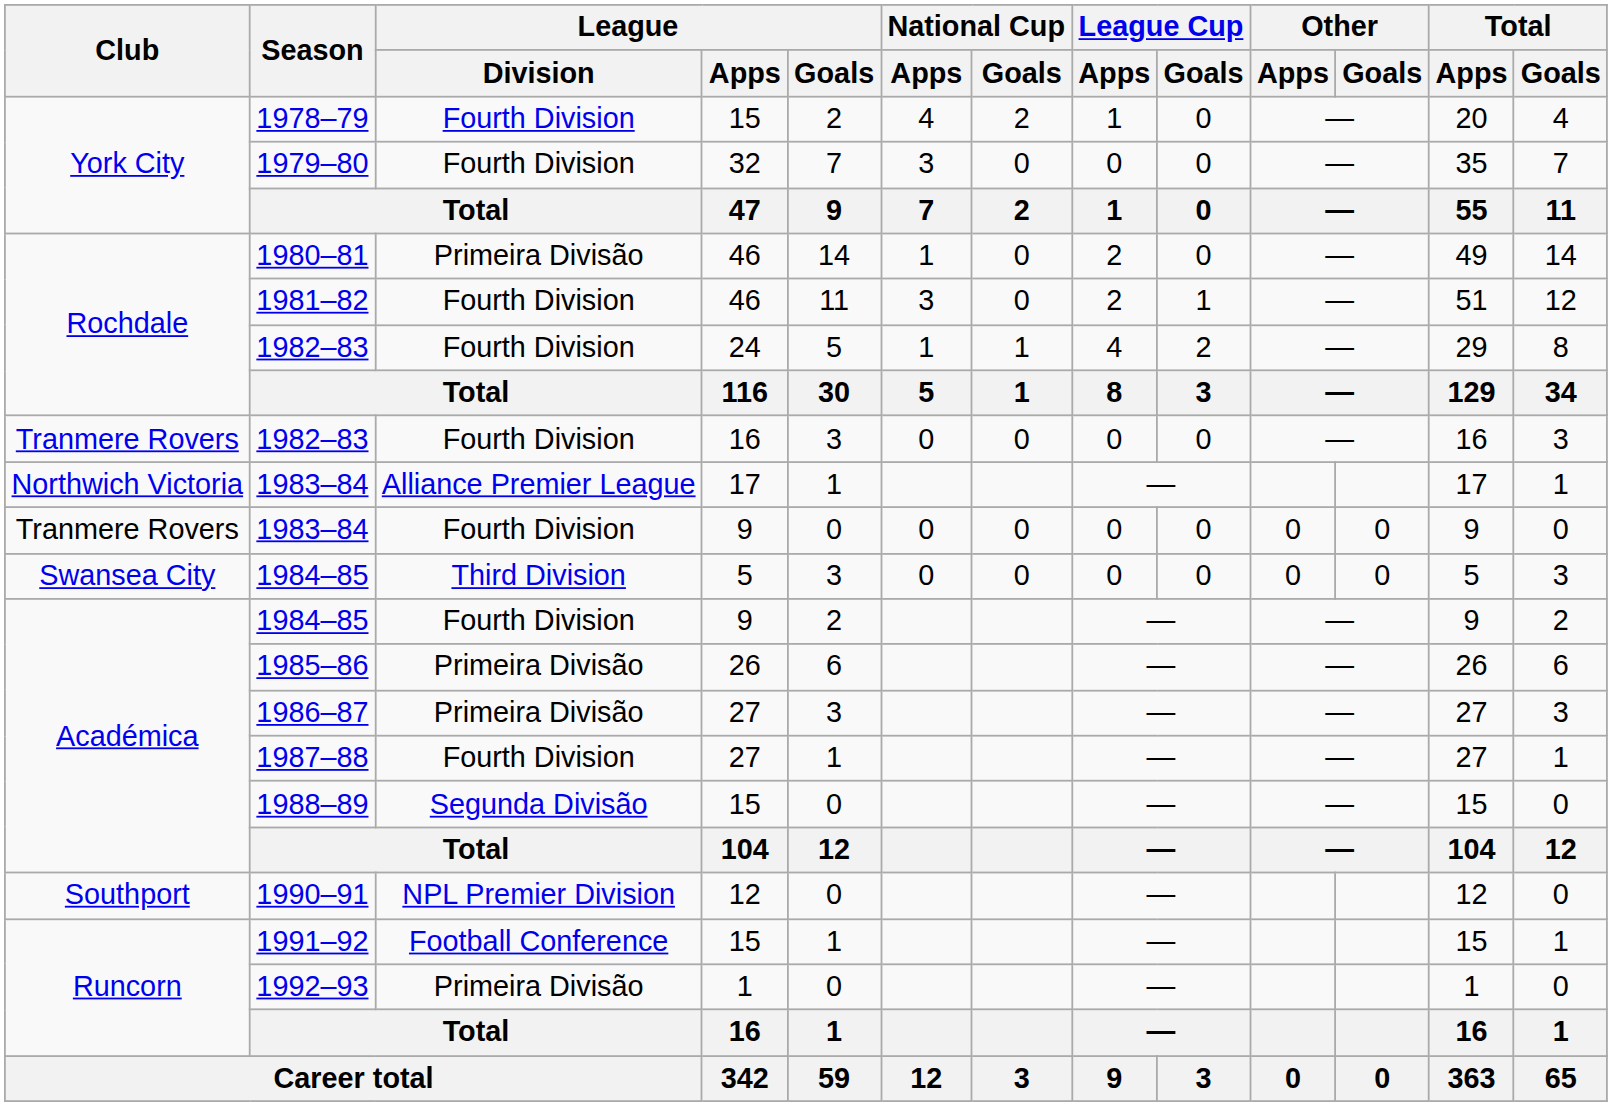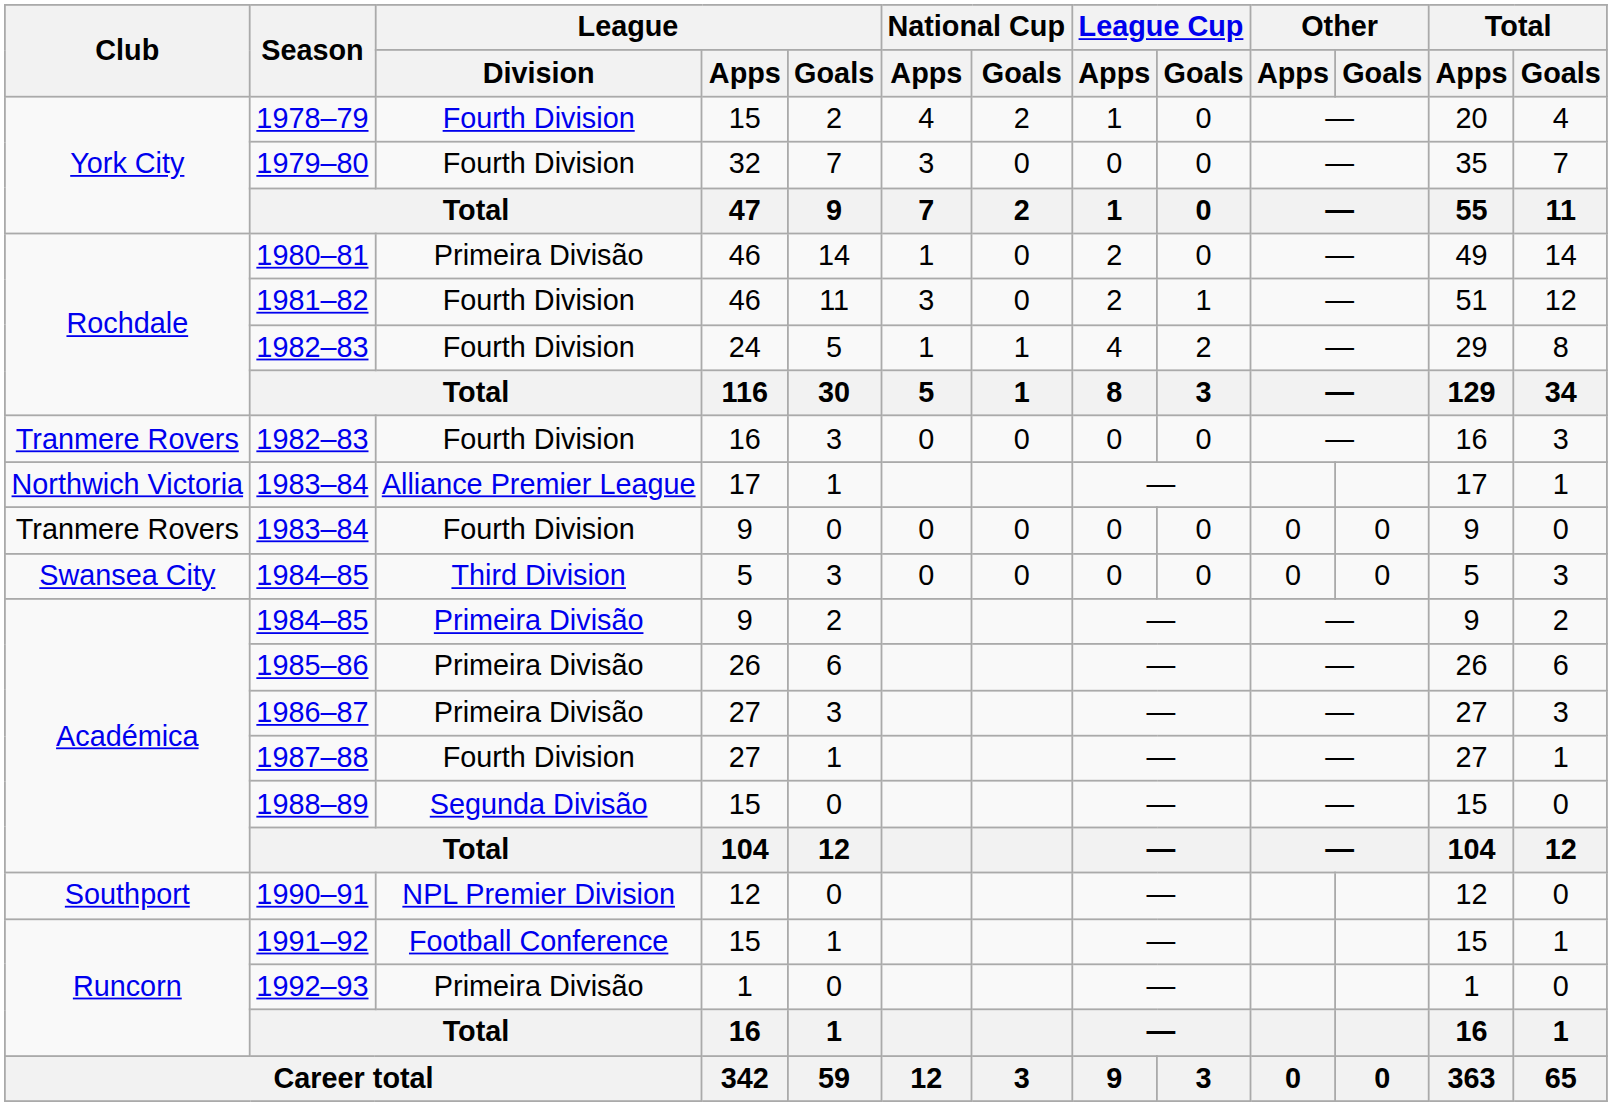1984–85 / 9 | League / Division: Fourth Division -> Primeira Divisão
